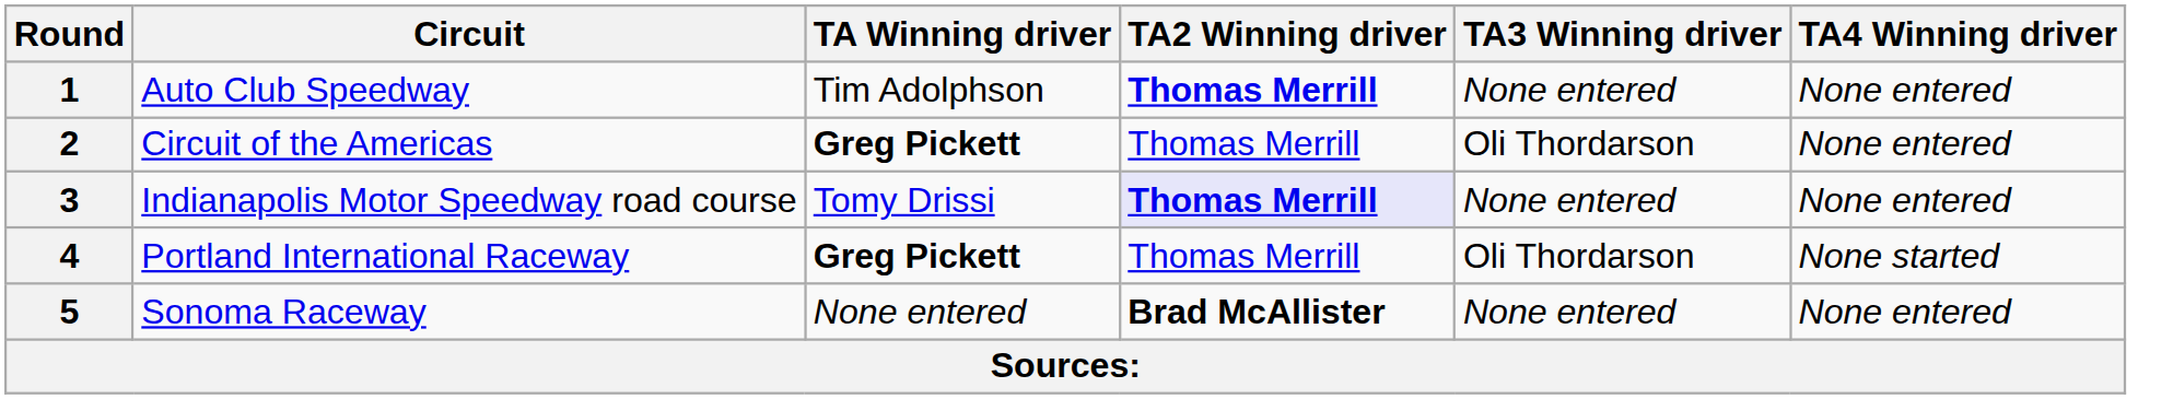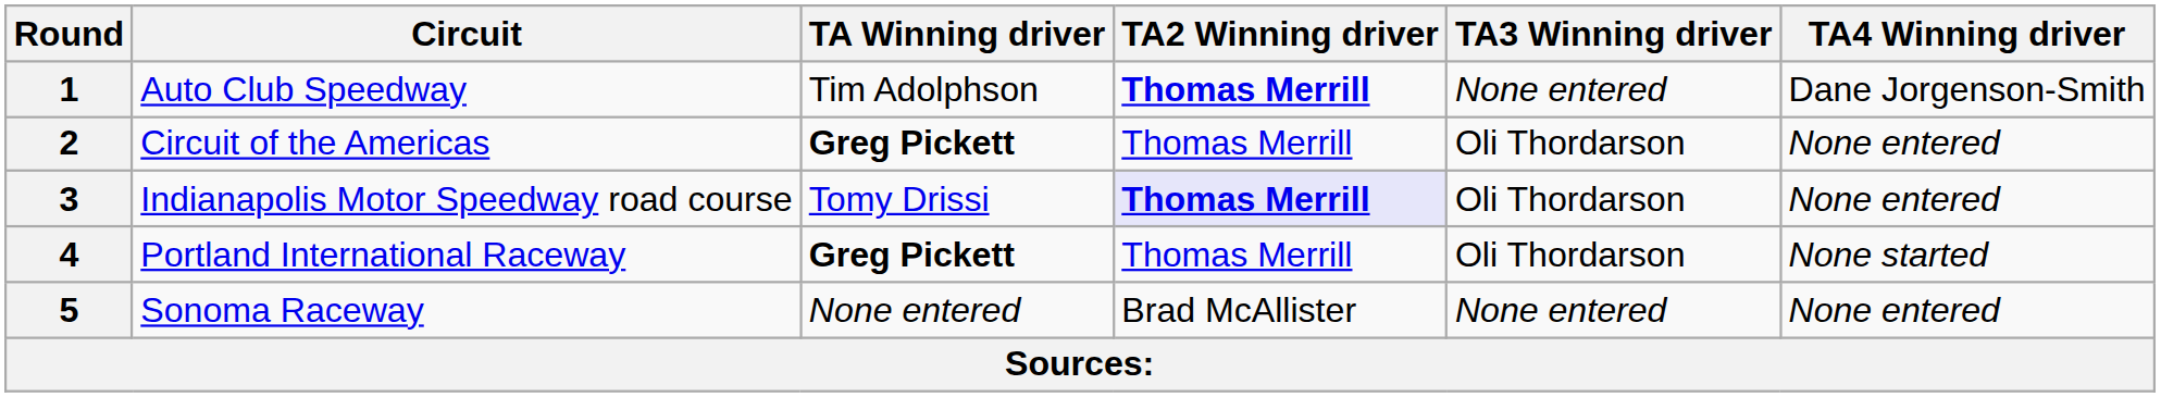1 | TA4 Winning driver: None entered -> Dane Jorgenson-Smith
3 | TA3 Winning driver: None entered -> Oli Thordarson
5 | TA2 Winning driver: bold -> normal
